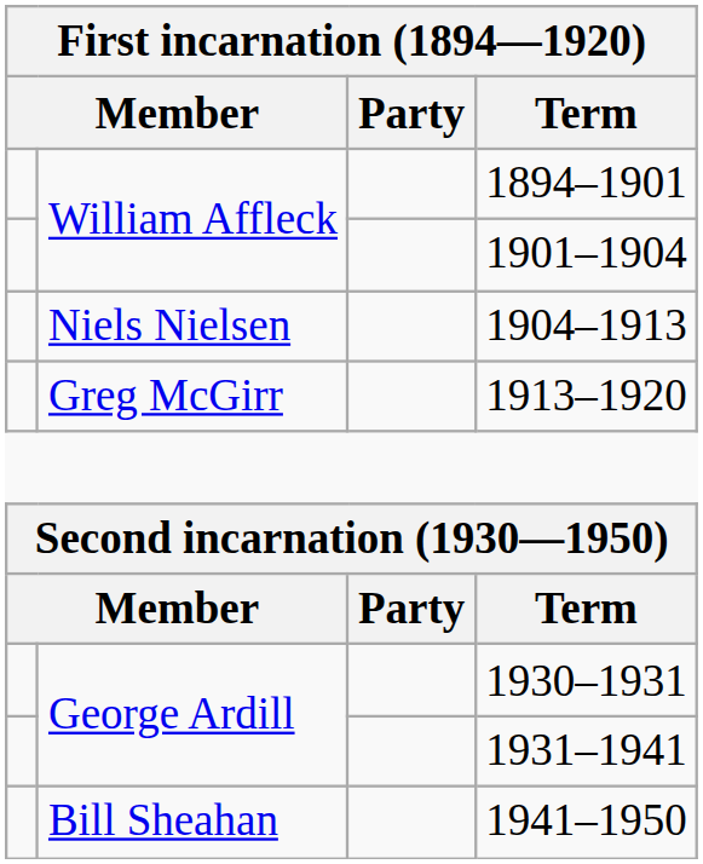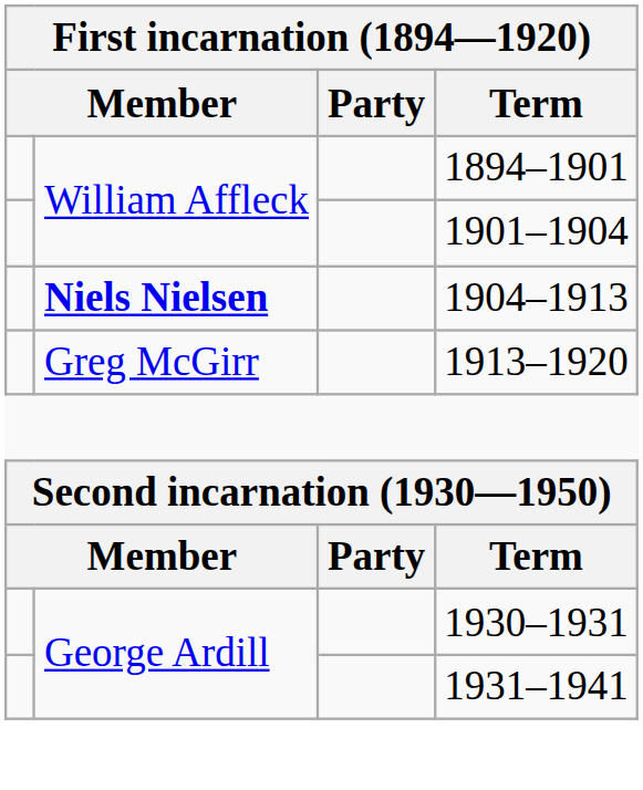1904–1913 | column 2: normal -> bold
- row: Bill Sheahan | 1941–1950
